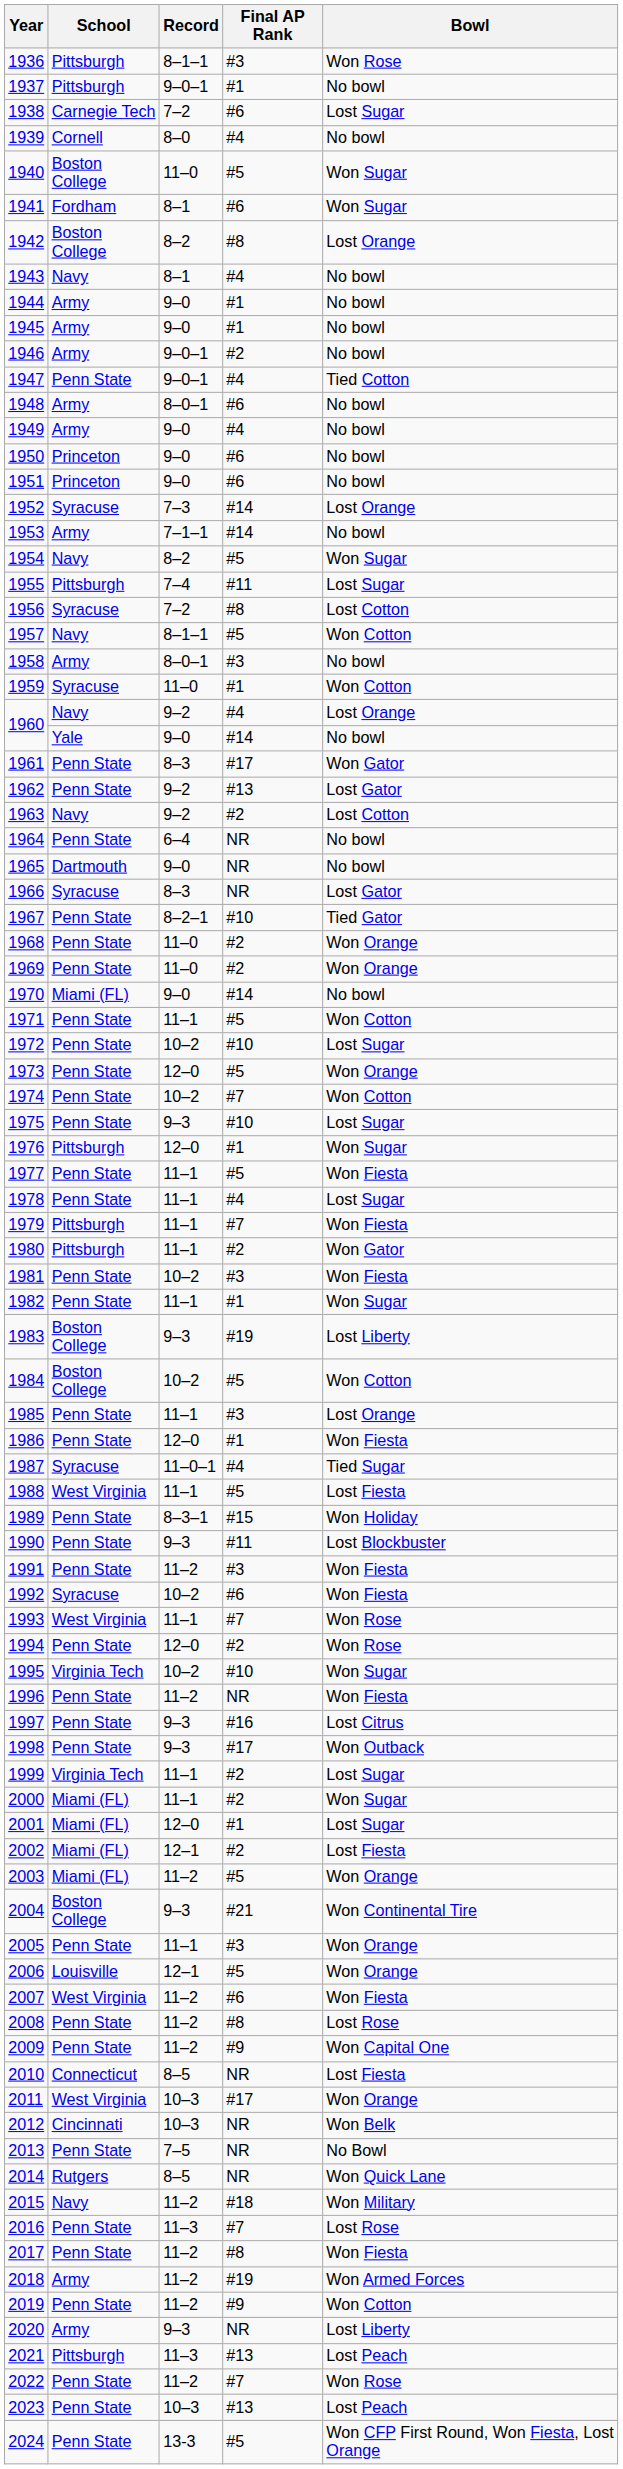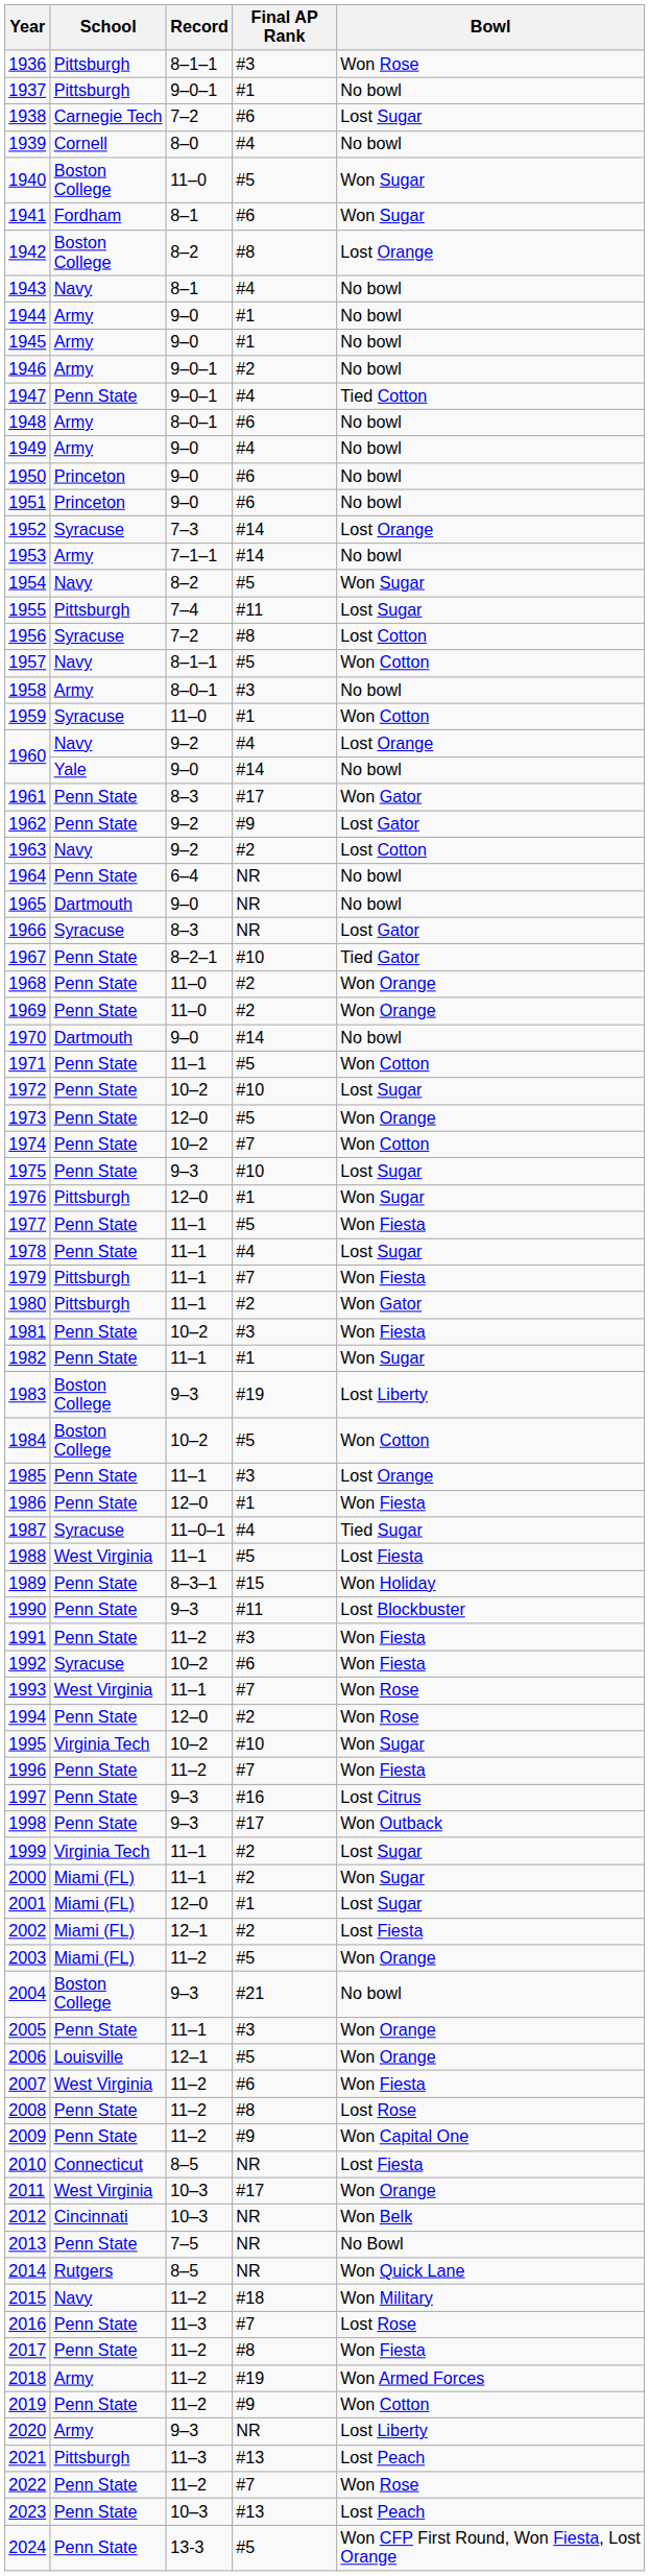1962 | Final AP Rank: #13 -> #9
1970 | School: Miami (FL) -> Dartmouth
1996 | Final AP Rank: NR -> #7
2004 | Bowl: Won Continental Tire -> No bowl
